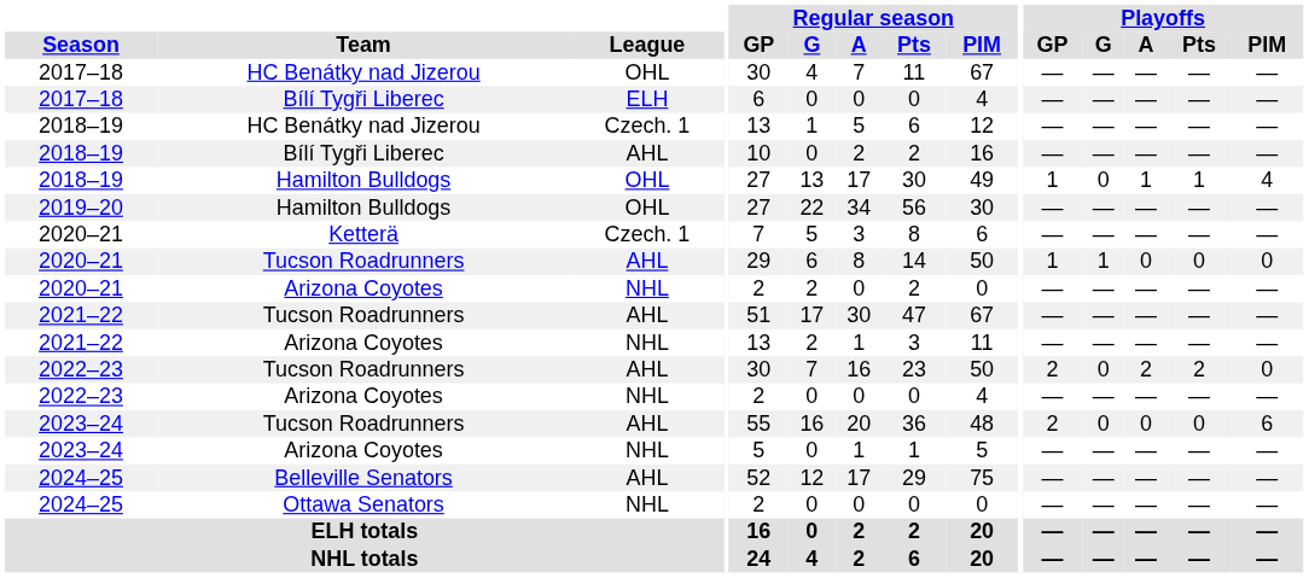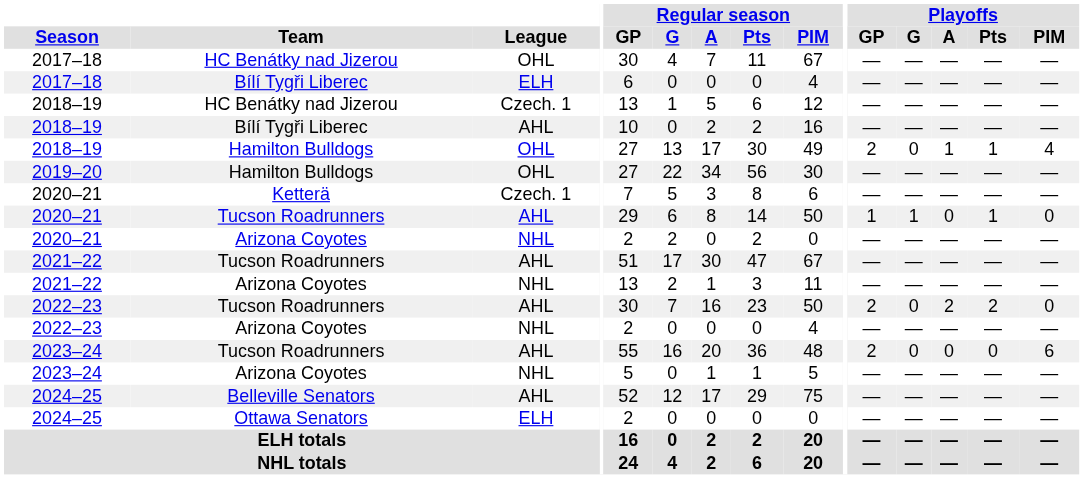2018–19 / Hamilton Bulldogs | Playoffs / GP: 1 -> 2
2020–21 / Tucson Roadrunners | Playoffs / Pts: 0 -> 1
2024–25 / Ottawa Senators | League: NHL -> ELH
